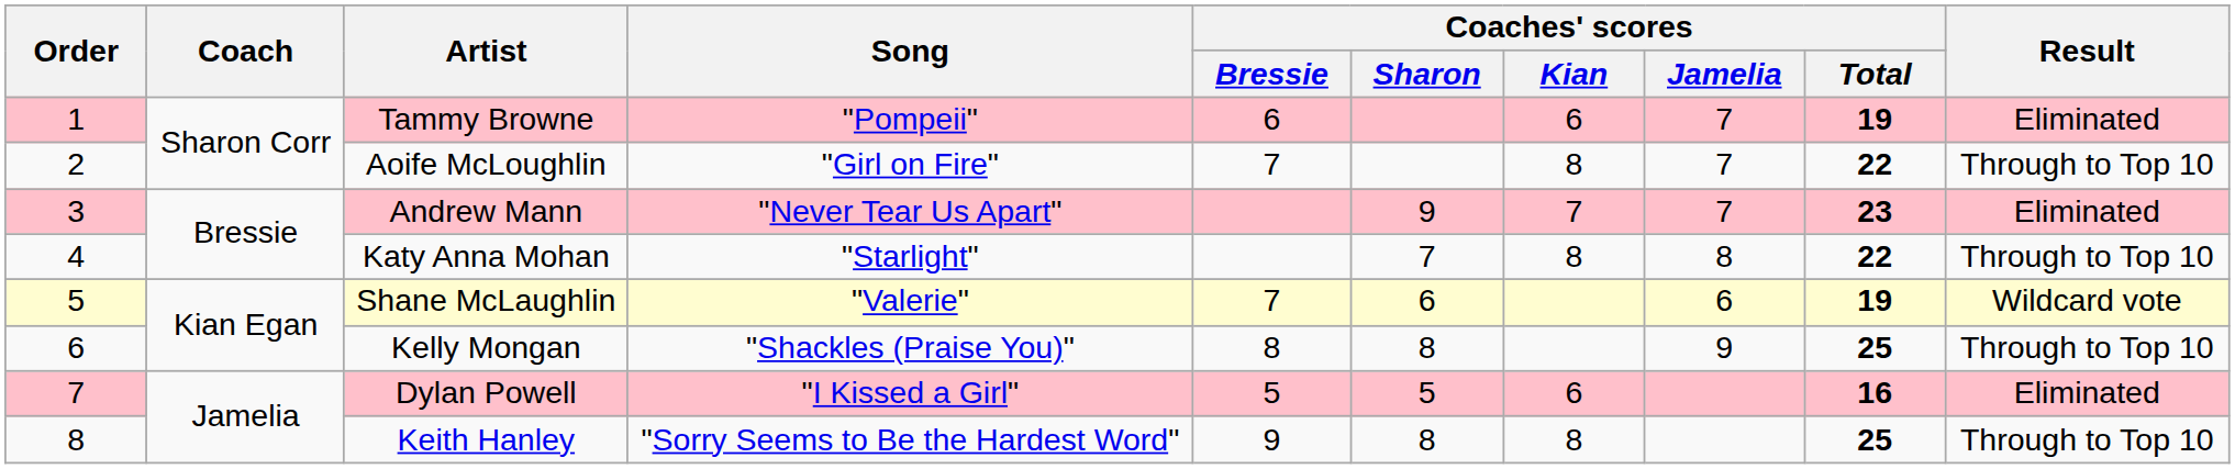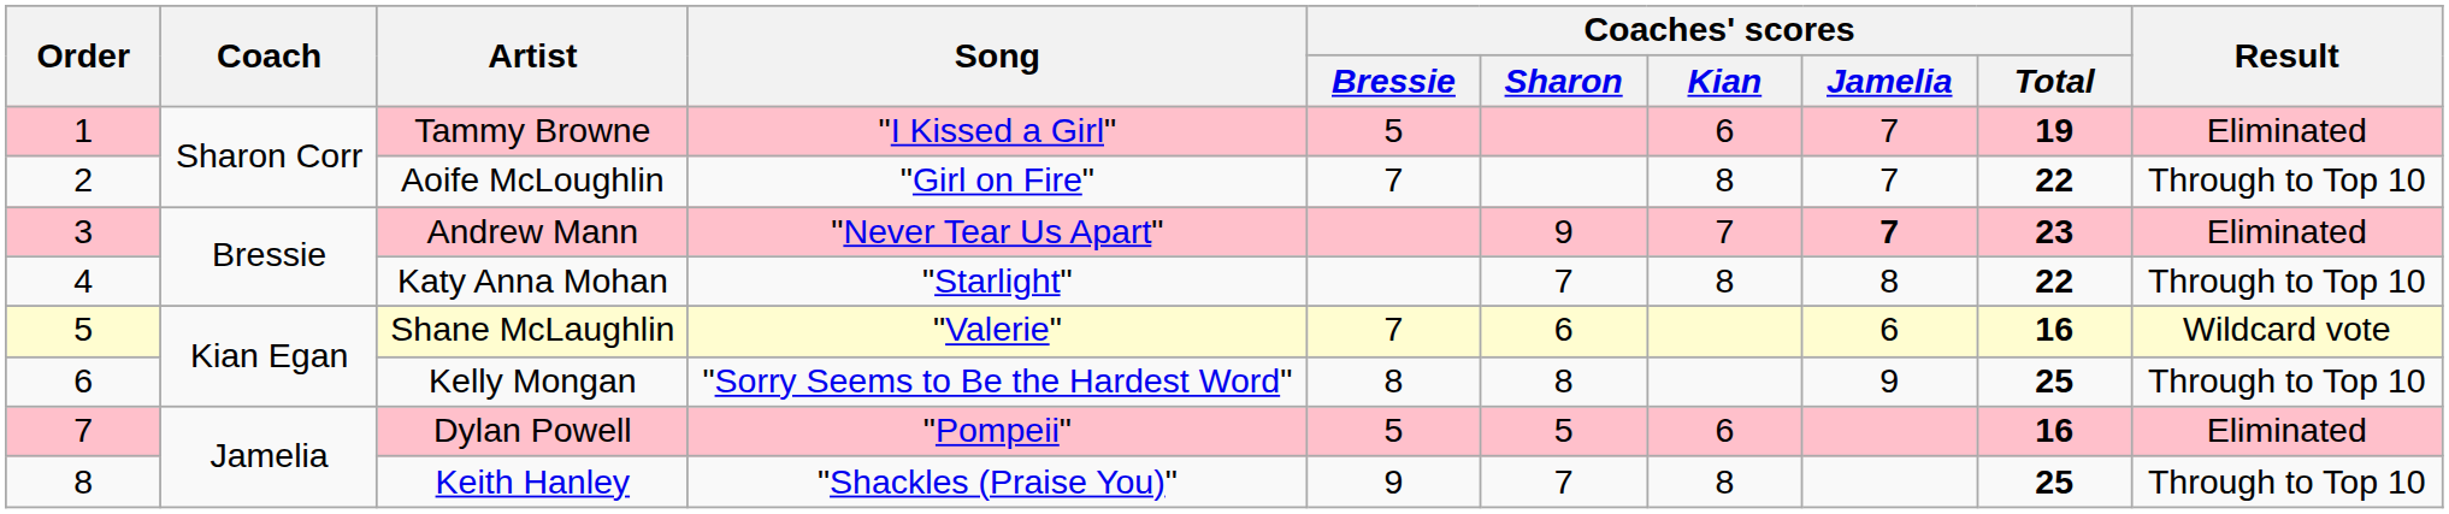Tammy Browne | Song: "Pompeii" -> "I Kissed a Girl"
Tammy Browne | Coaches' scores / Bressie: 6 -> 5
Andrew Mann | Coaches' scores / Jamelia: normal -> bold
Shane McLaughlin | Coaches' scores / Total: 19 -> 16
Kelly Mongan | Song: "Shackles (Praise You)" -> "Sorry Seems to Be the Hardest Word"
Dylan Powell | Song: "I Kissed a Girl" -> "Pompeii"
Keith Hanley | Song: "Sorry Seems to Be the Hardest Word" -> "Shackles (Praise You)"
Keith Hanley | Coaches' scores / Sharon: 8 -> 7
